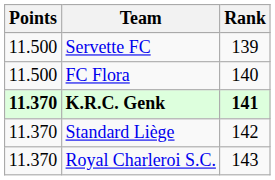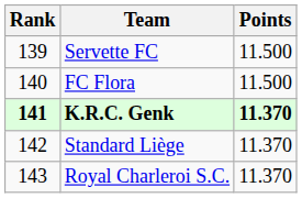columns swapped: Rank <-> Points
